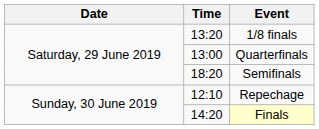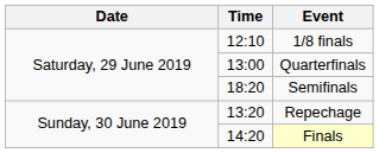1/8 finals | Time: 13:20 -> 12:10
Repechage | Time: 12:10 -> 13:20
